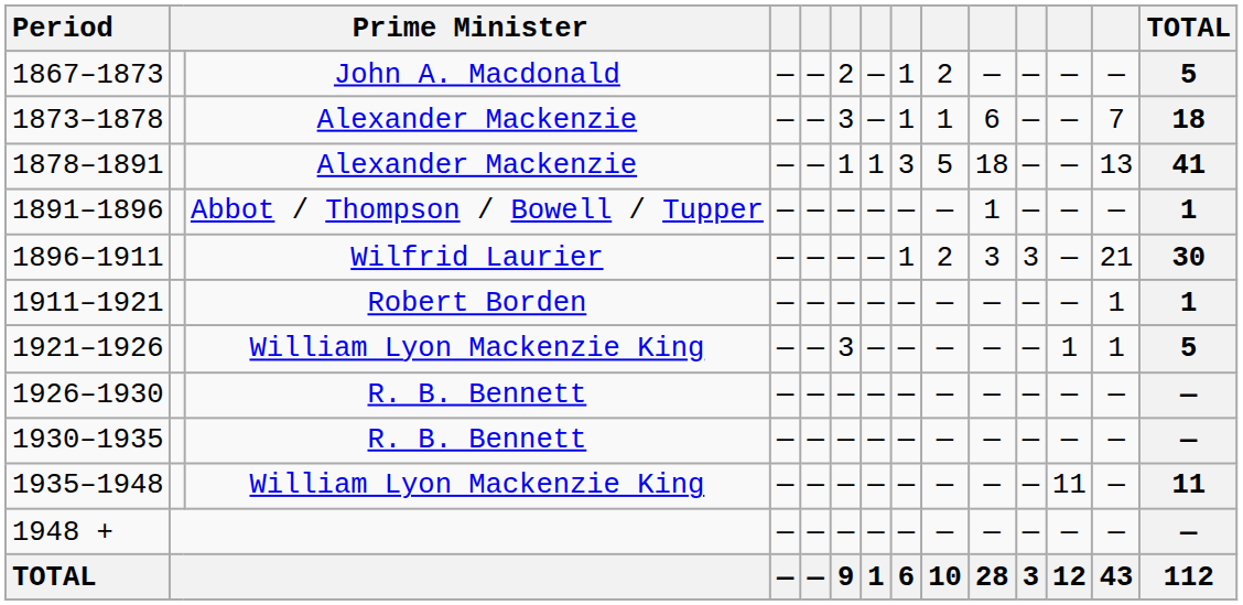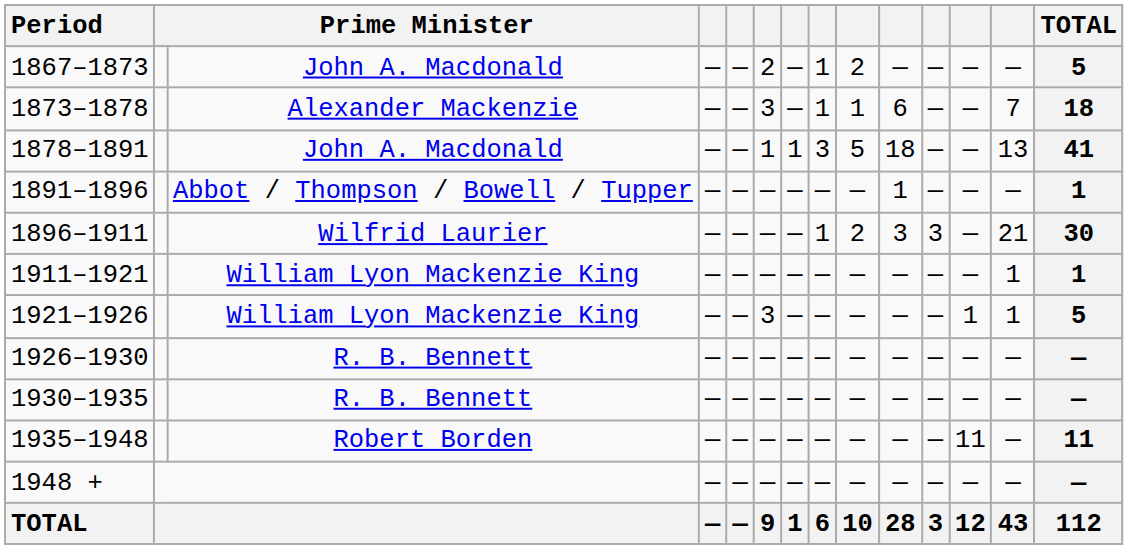1878–1891 | column 3: Alexander Mackenzie -> John A. Macdonald
1911–1921 | column 3: Robert Borden -> William Lyon Mackenzie King
1935–1948 | column 3: William Lyon Mackenzie King -> Robert Borden
